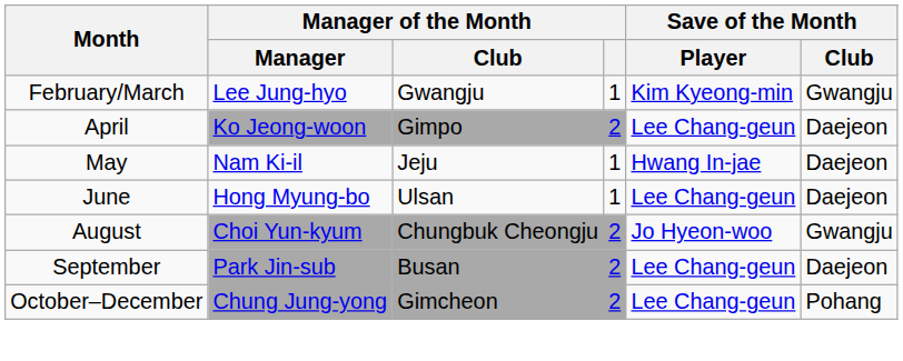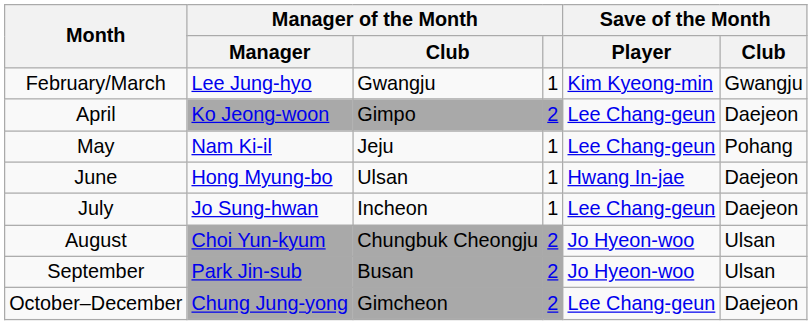May | Save of the Month / Player: Hwang In-jae -> Lee Chang-geun
May | Save of the Month / Club: Daejeon -> Pohang
June | Save of the Month / Player: Lee Chang-geun -> Hwang In-jae
+ row: July | Jo Sung-hwan | Incheon | 1 | Lee Chang-geun | Daejeon
August | Save of the Month / Club: Gwangju -> Ulsan
September | Save of the Month / Player: Lee Chang-geun -> Jo Hyeon-woo
September | Save of the Month / Club: Daejeon -> Ulsan
October–December | Save of the Month / Club: Pohang -> Daejeon
